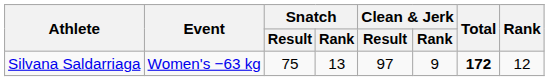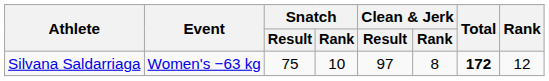Silvana Saldarriaga | Snatch / Rank: 13 -> 10
Silvana Saldarriaga | Clean & Jerk / Rank: 9 -> 8
